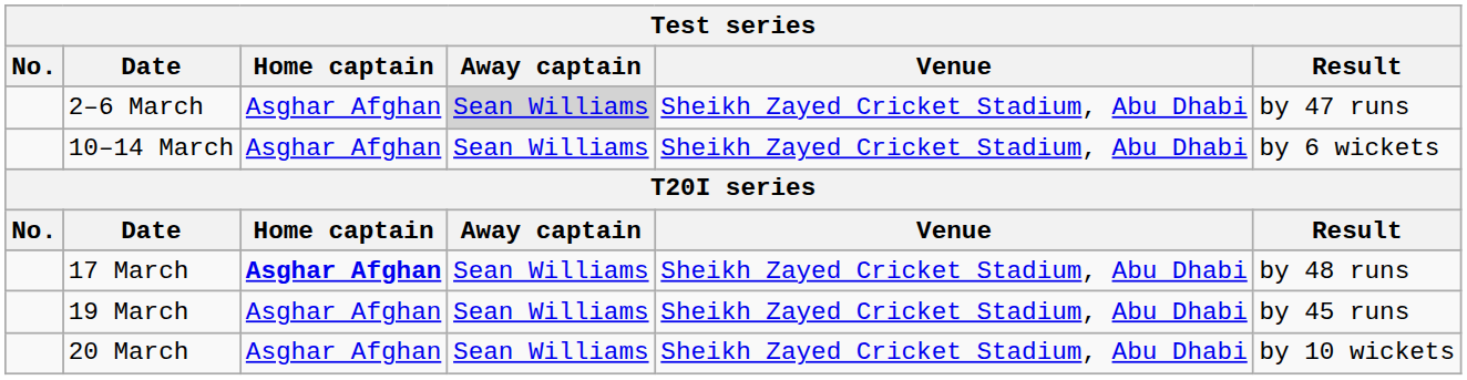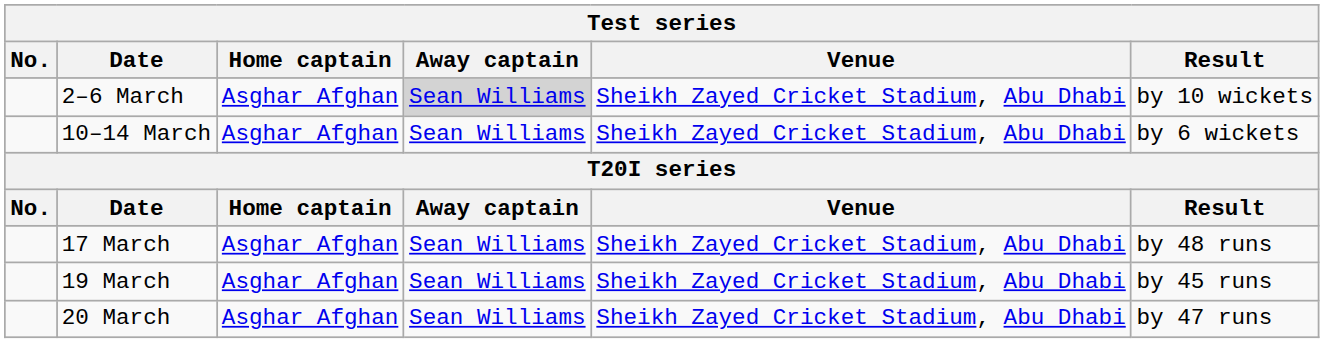2–6 March | Result: by 47 runs -> by 10 wickets
17 March | Home captain: bold -> normal
20 March | Result: by 10 wickets -> by 47 runs
